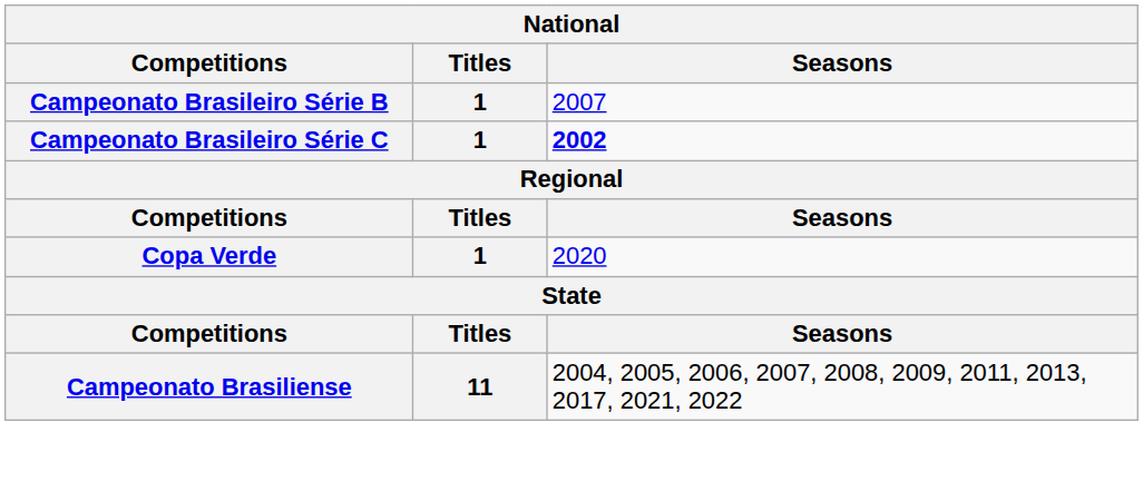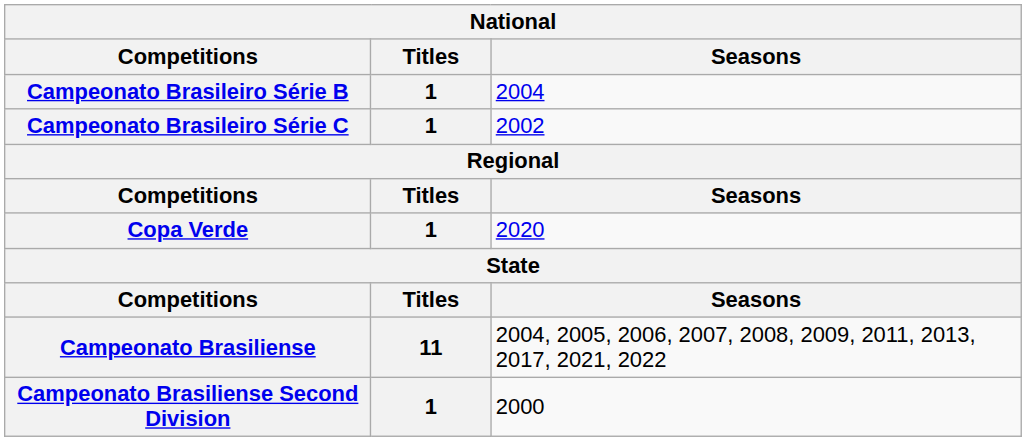Campeonato Brasileiro Série B | Seasons: 2007 -> 2004
Campeonato Brasileiro Série C | Seasons: bold -> normal
+ row: Campeonato Brasiliense Second Division | 1 | 2000
